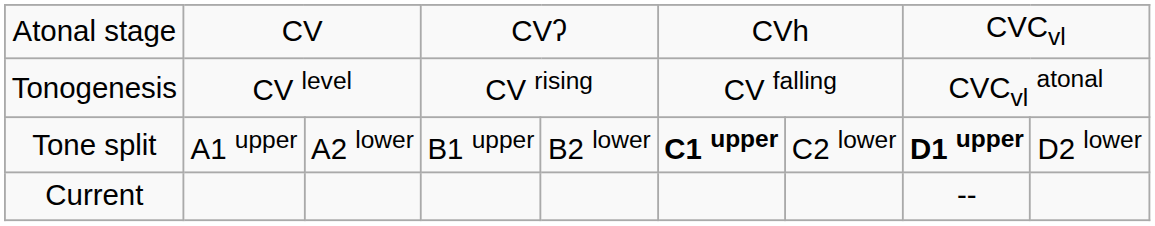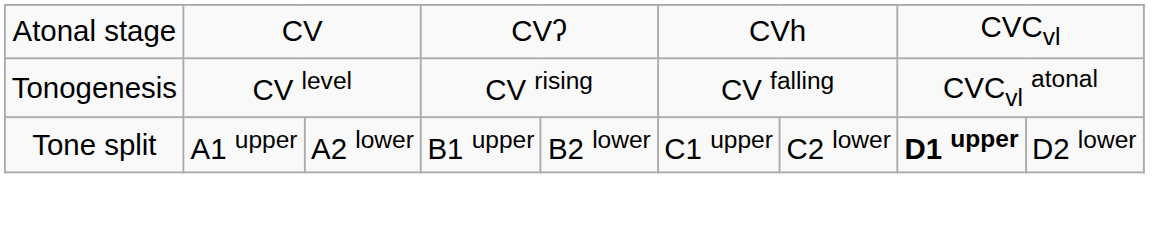Tone split | column 6: bold -> normal
- row: Current | --
